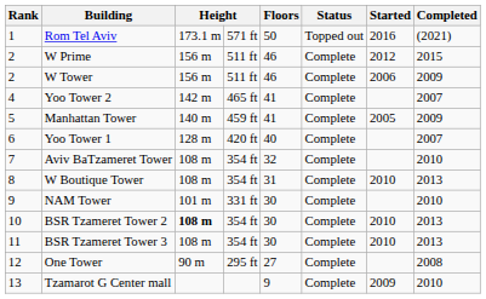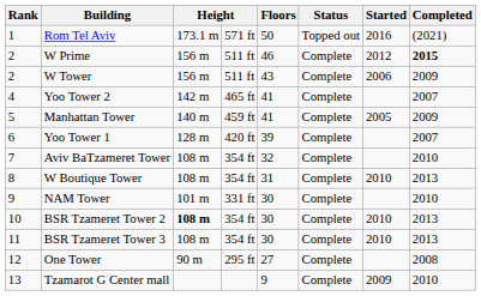W Prime | Completed: normal -> bold
W Tower | Floors: 46 -> 43
Yoo Tower 1 | Floors: 40 -> 39
